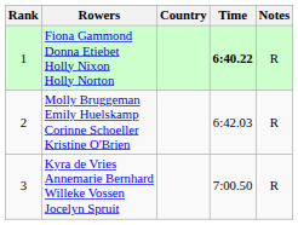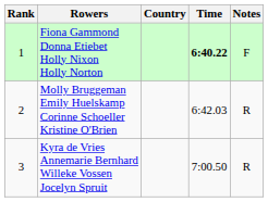Fiona Gammond Donna Etiebet Holly Nixon Holly Norton | Notes: R -> F
